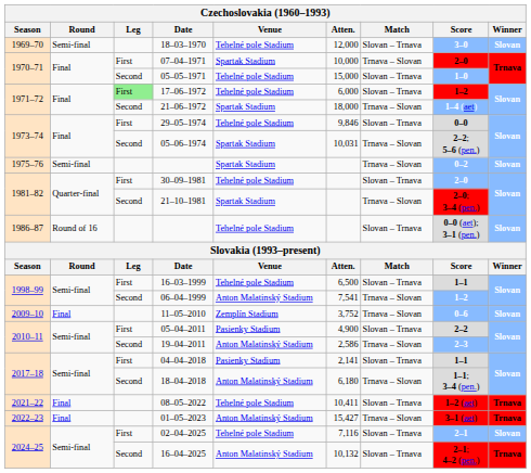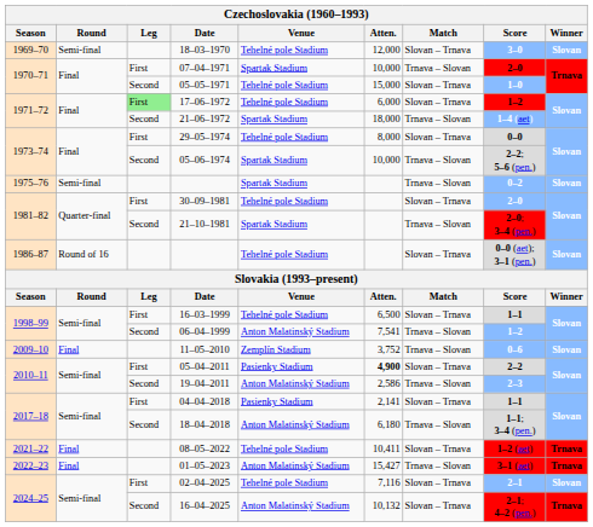29–05–1974 | Atten.: 9,846 -> 8,000
05–06–1974 | Atten.: 10,031 -> 10,000
05–04–2011 | Atten.: normal -> bold
